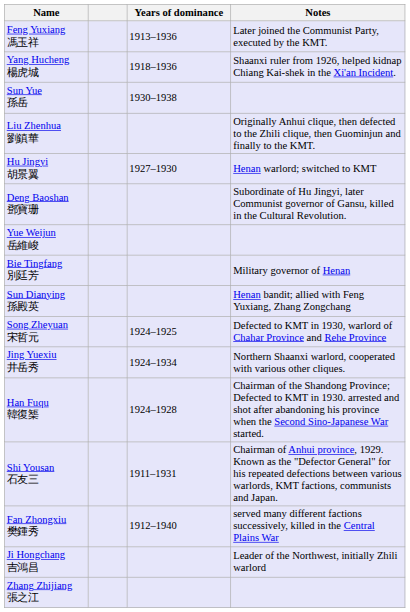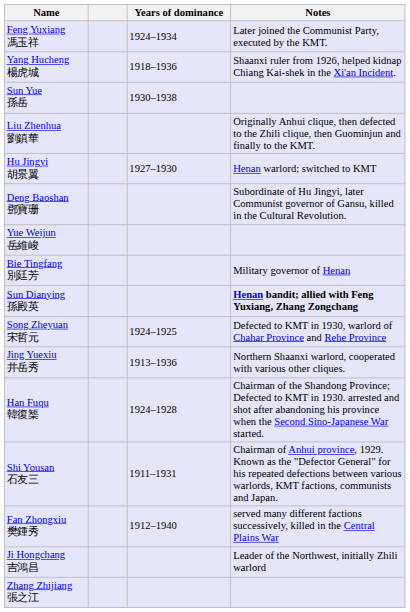Feng Yuxiang 馮玉祥 | Years of dominance: 1913–1936 -> 1924–1934
Sun Dianying 孫殿英 | Notes: normal -> bold
Jing Yuexiu 井岳秀 | Years of dominance: 1924–1934 -> 1913–1936
